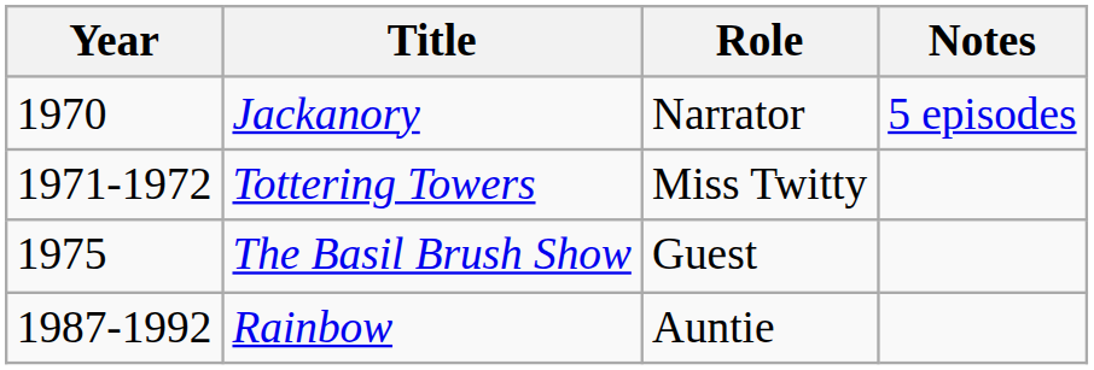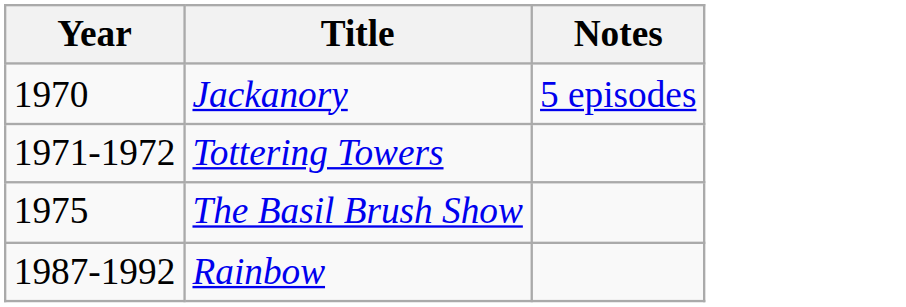- column: Role | Narrator | Miss Twitty | Guest | Auntie
